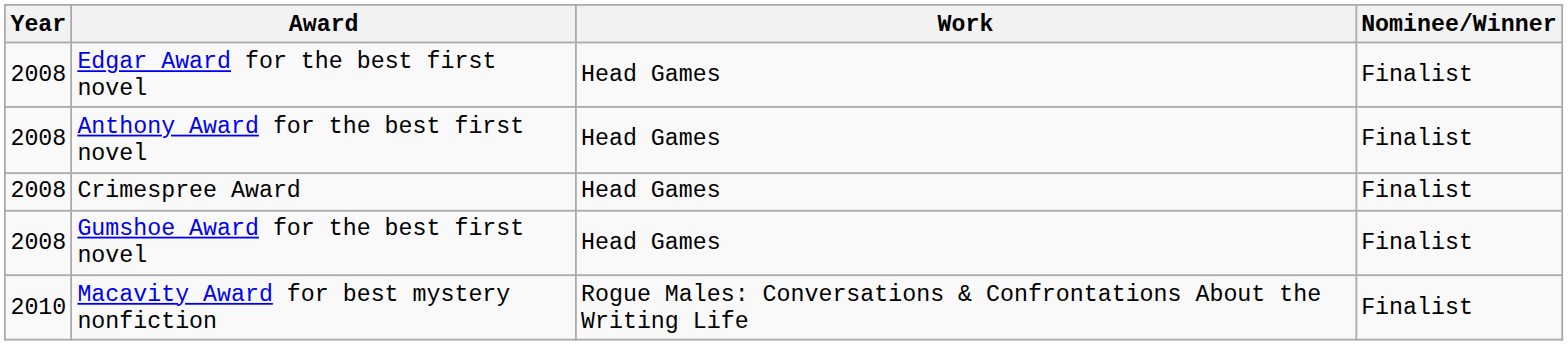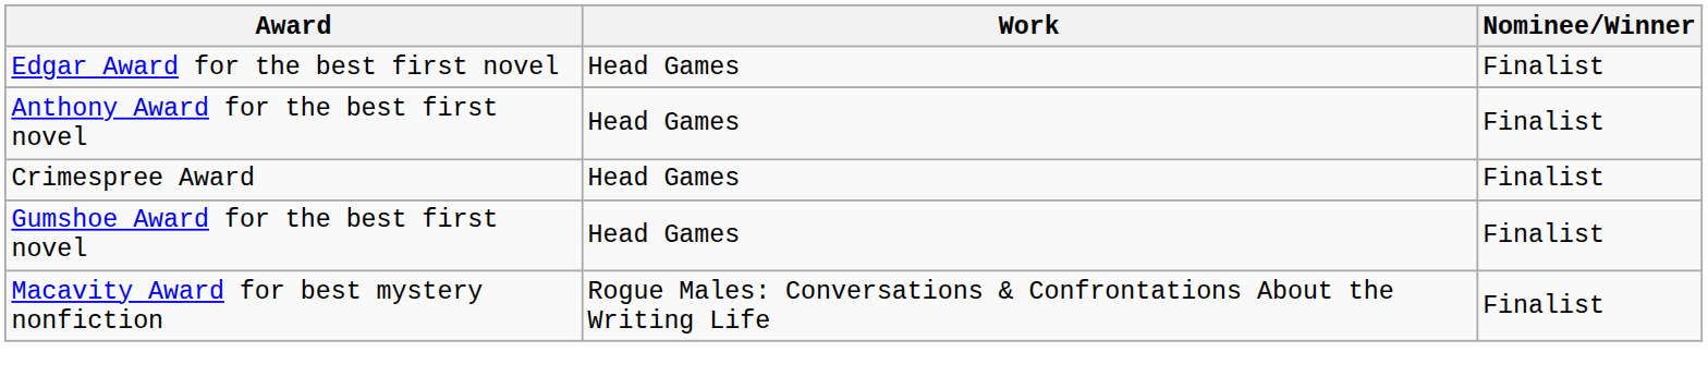- column: Year | 2008 | 2008 | 2008 | 2008 | 2010
